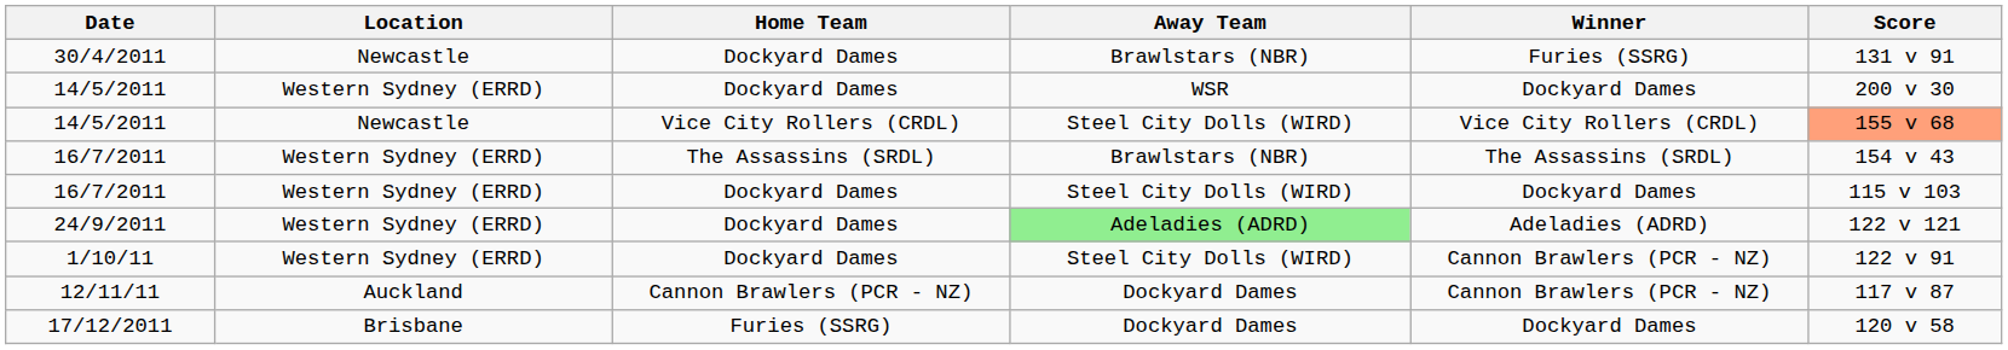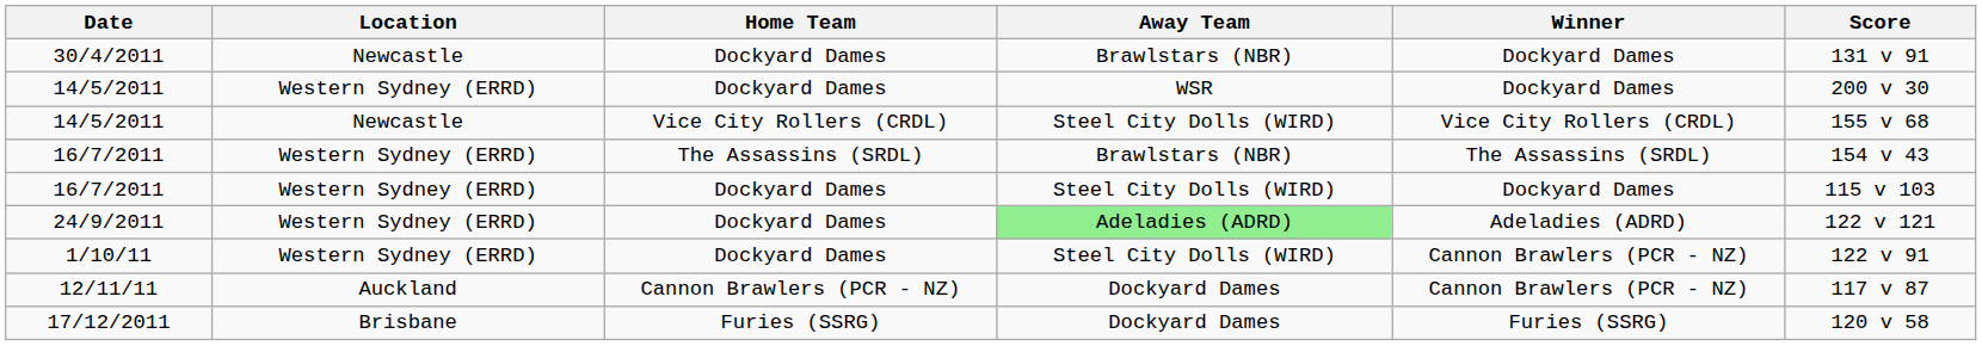30/4/2011 | Winner: Furies (SSRG) -> Dockyard Dames
14/5/2011 / Vice City Rollers (CRDL) | Score: lightsalmon background -> no background
17/12/2011 | Winner: Dockyard Dames -> Furies (SSRG)
